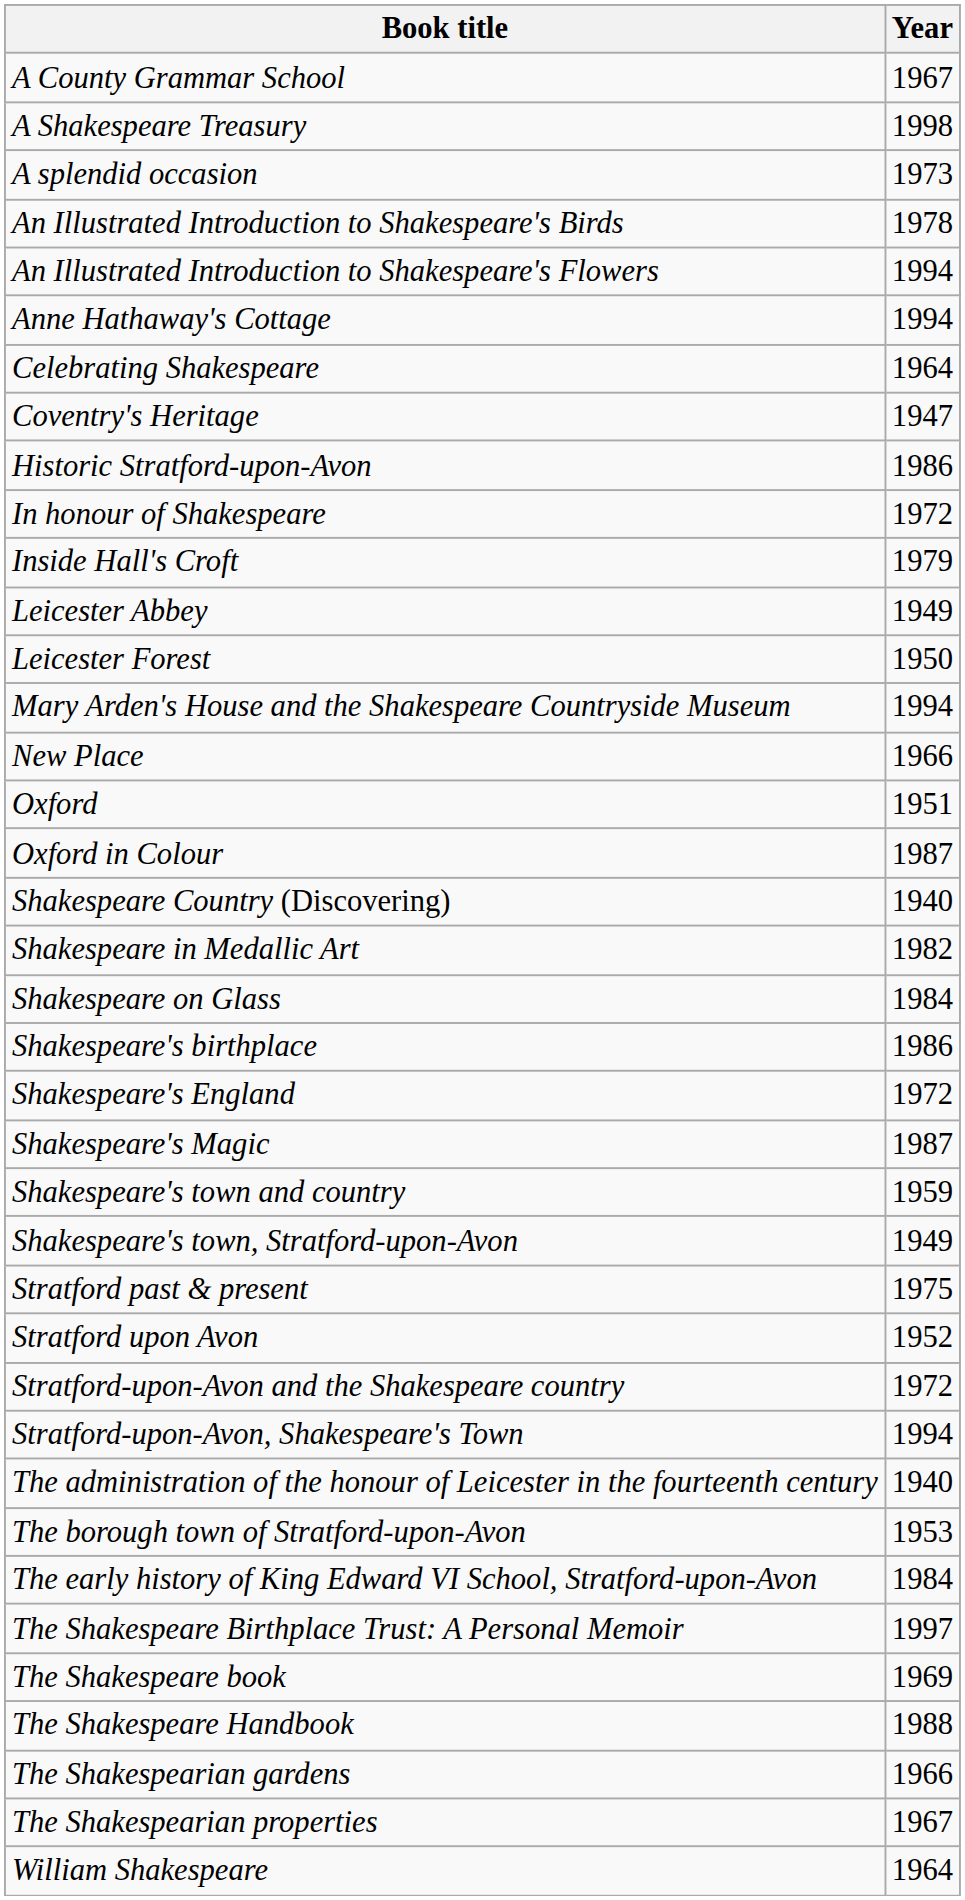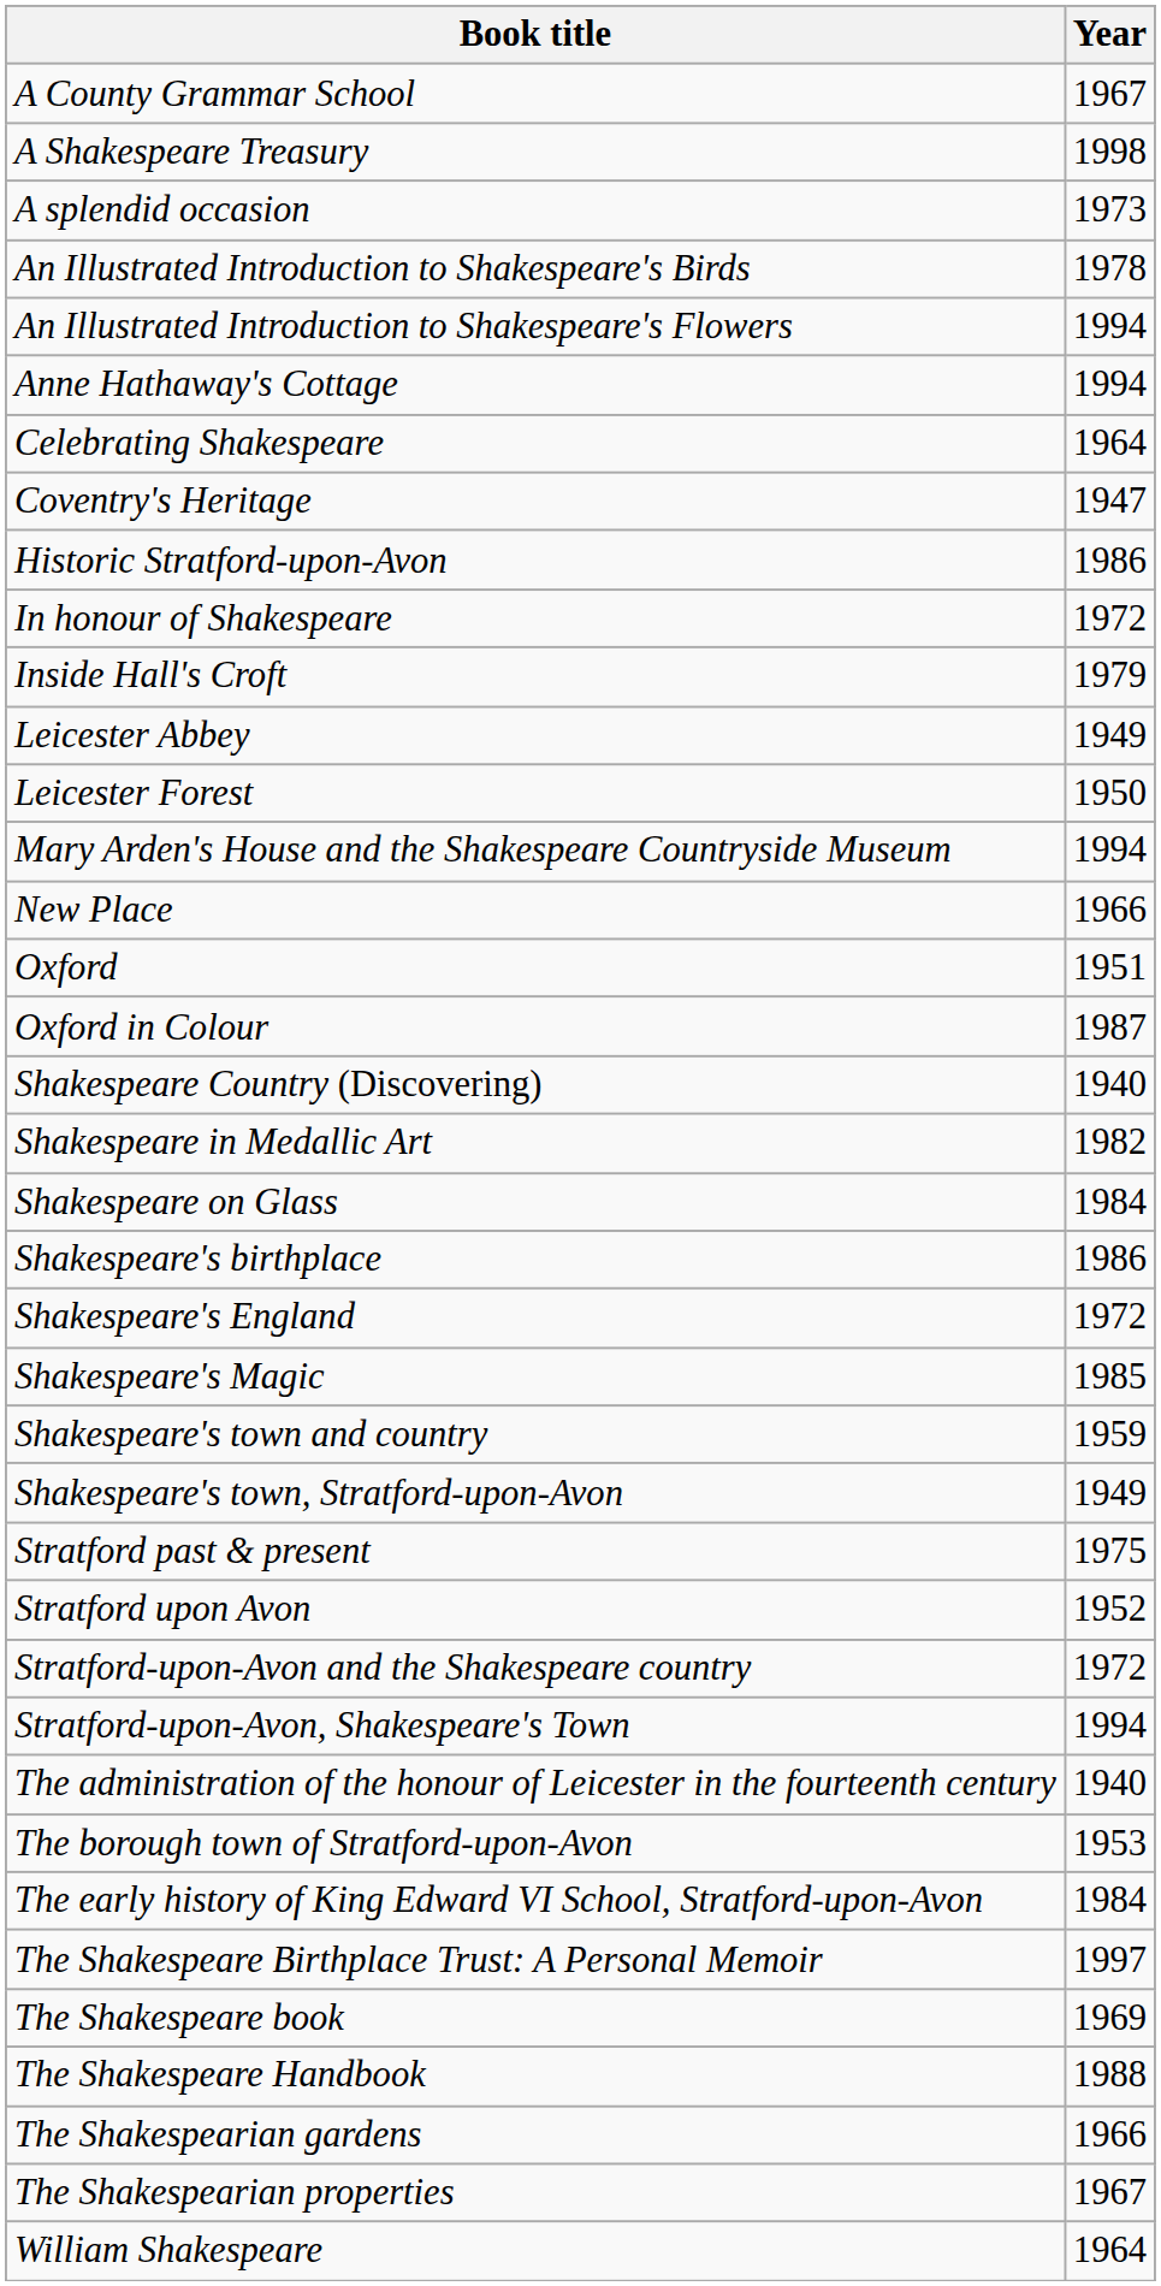Shakespeare's Magic | Year: 1987 -> 1985
